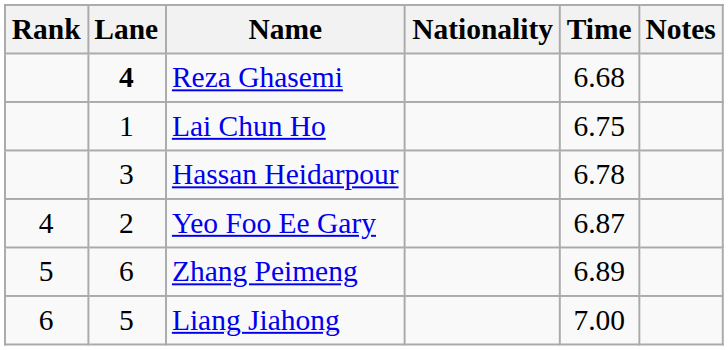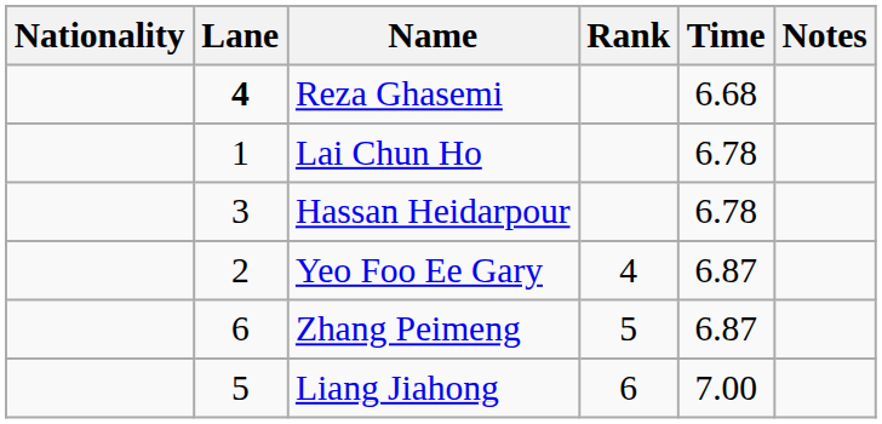columns swapped: Rank <-> Nationality
Lai Chun Ho | Time: 6.75 -> 6.78
Zhang Peimeng | Time: 6.89 -> 6.87
